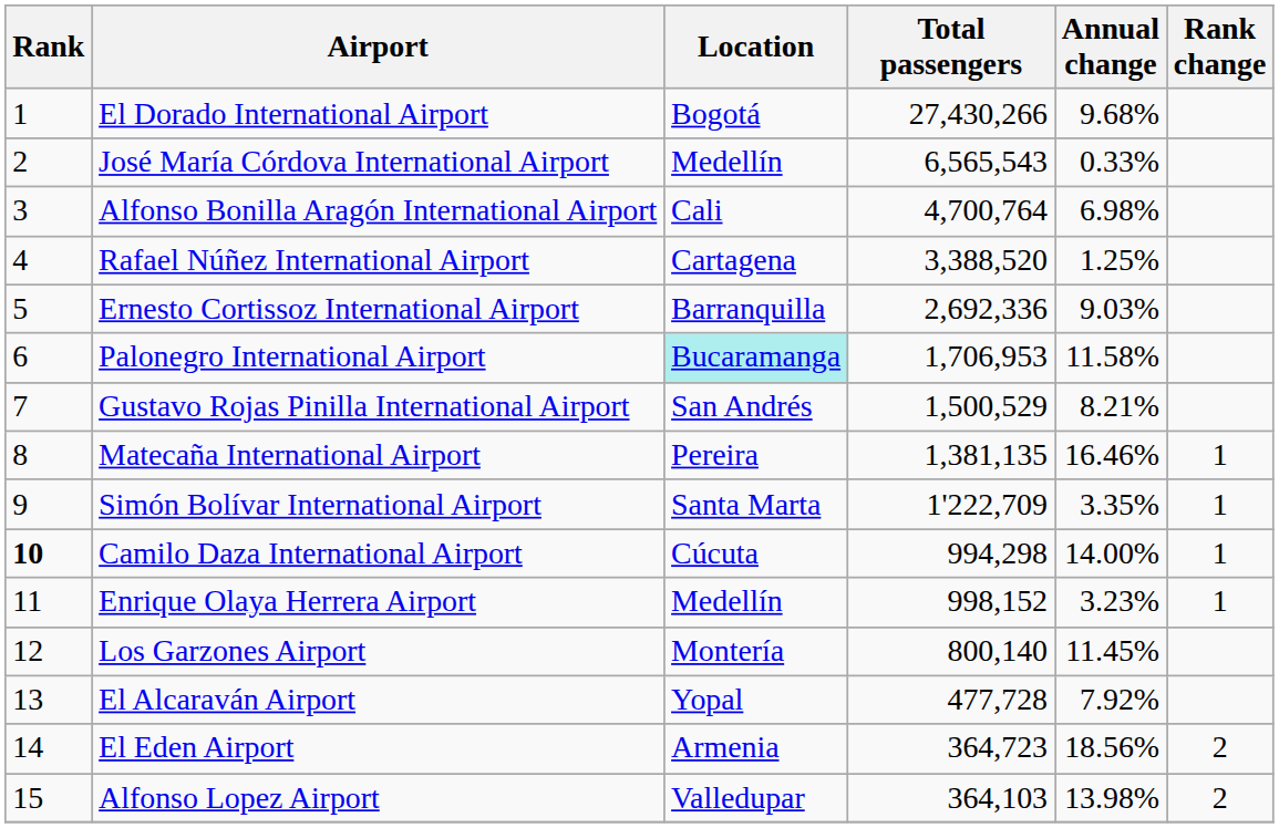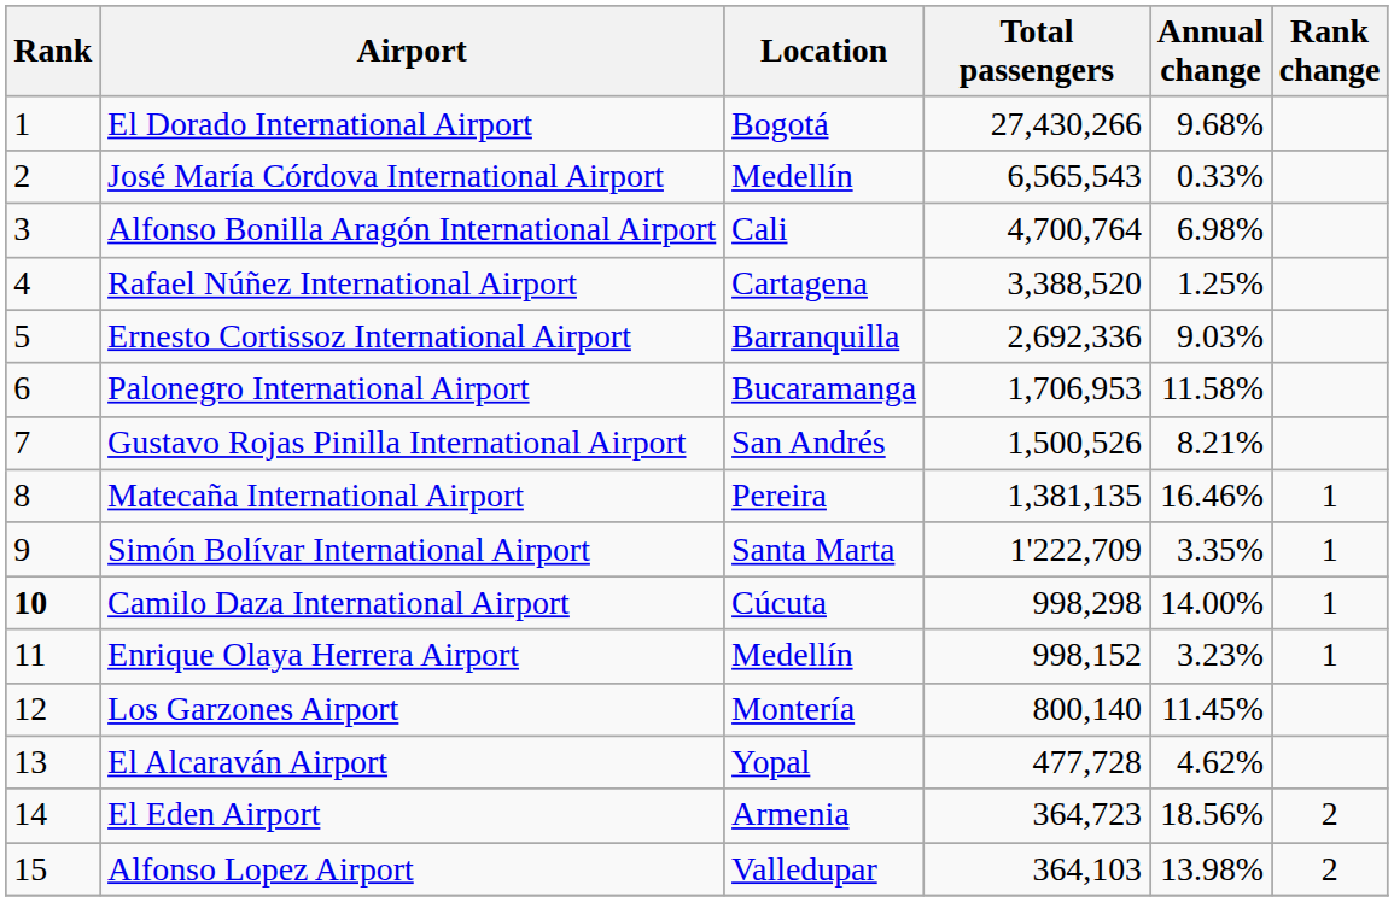Palonegro International Airport | Location: paleturquoise background -> no background
Gustavo Rojas Pinilla International Airport | Total passengers: 1,500,529 -> 1,500,526
Camilo Daza International Airport | Total passengers: 994,298 -> 998,298
El Alcaraván Airport | Annual change: 7.92% -> 4.62%
